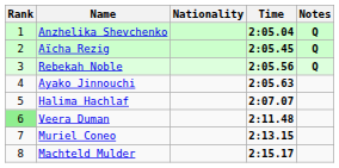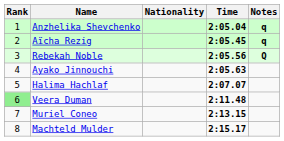Anzhelika Shevchenko | Notes: Q -> q
Aïcha Rezig | Notes: Q -> q
